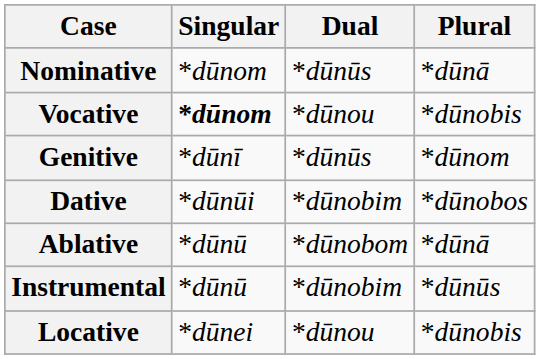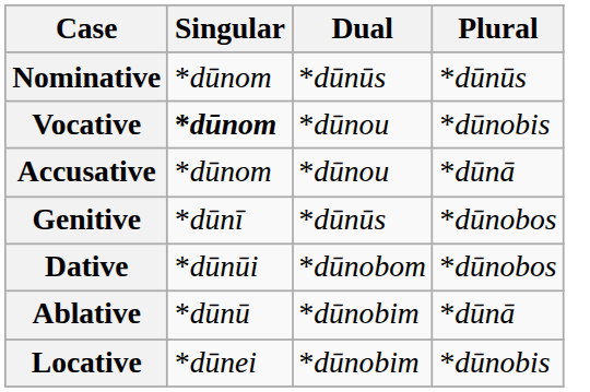Nominative | Plural: *dūnā -> *dūnūs
+ row: Accusative | *dūnom | *dūnou | *dūnā
Genitive | Plural: *dūnom -> *dūnobos
Dative | Dual: *dūnobim -> *dūnobom
Ablative | Dual: *dūnobom -> *dūnobim
- row: Instrumental | *dūnū | *dūnobim | *dūnūs
Locative | Dual: *dūnou -> *dūnobim
